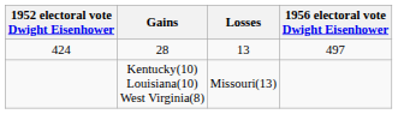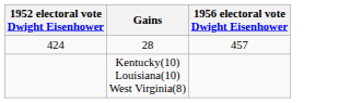- column: Losses | 13 | Missouri(13)
28 | 1956 electoral vote Dwight Eisenhower: 497 -> 457
